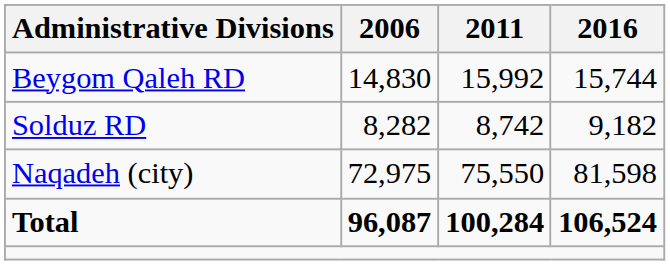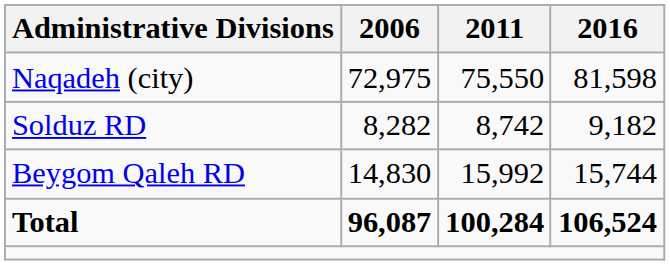rows swapped: Beygom Qaleh RD <-> Naqadeh (city)
